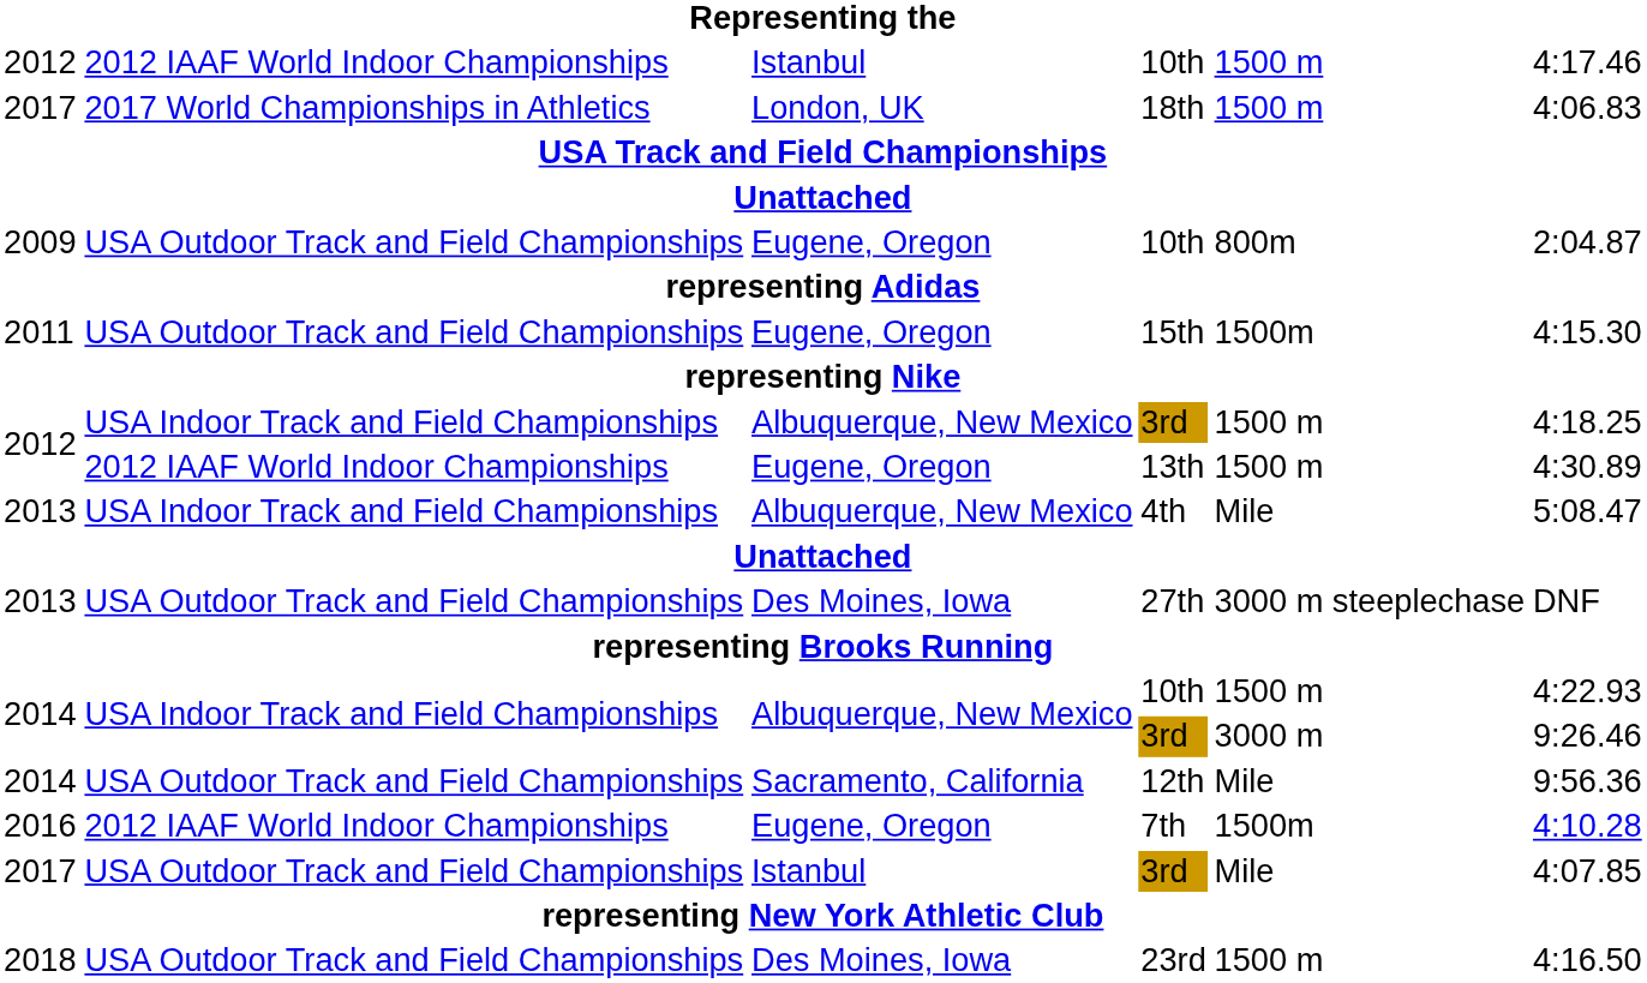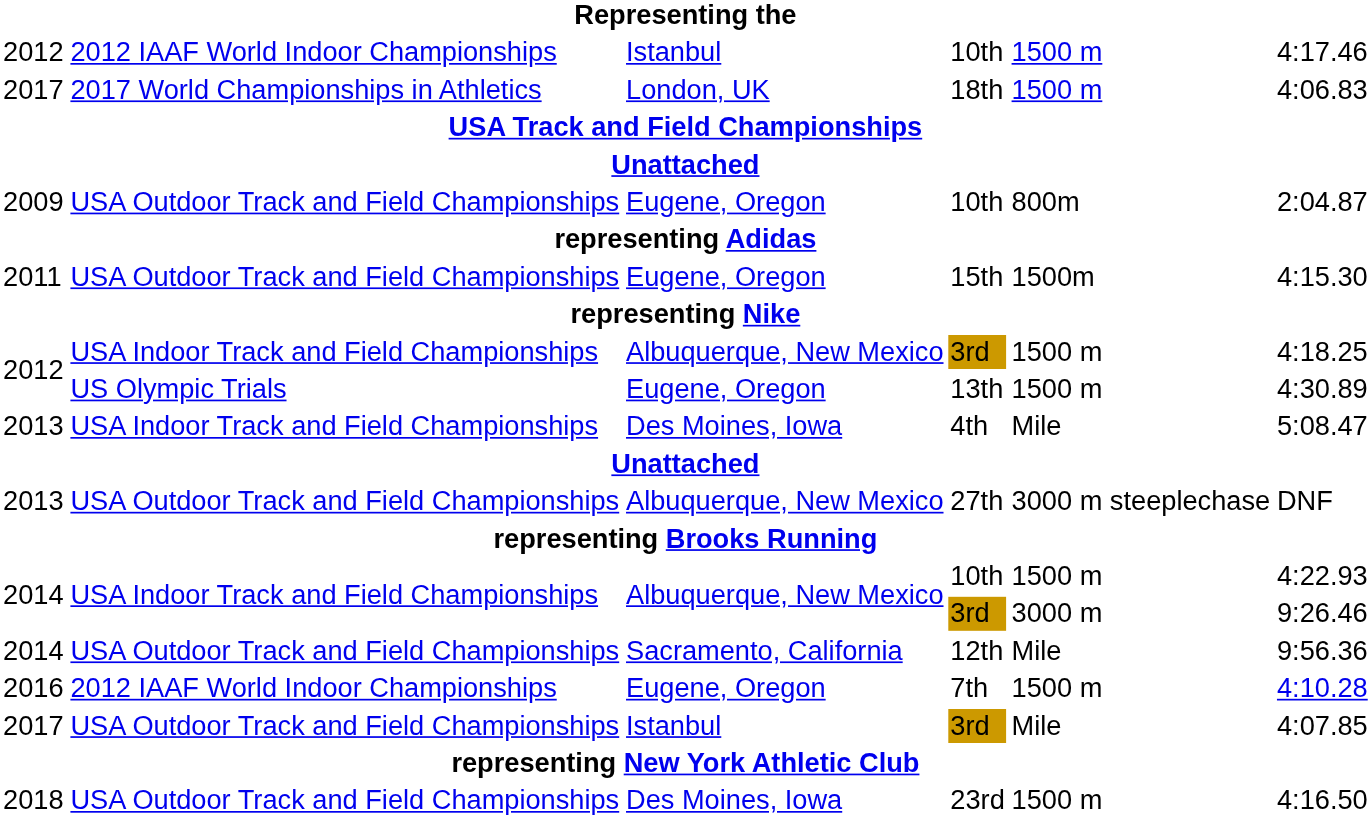13th | column 2: 2012 IAAF World Indoor Championships -> US Olympic Trials
4th | column 3: Albuquerque, New Mexico -> Des Moines, Iowa
27th | column 3: Des Moines, Iowa -> Albuquerque, New Mexico
7th | column 5: 1500m -> 1500 m
